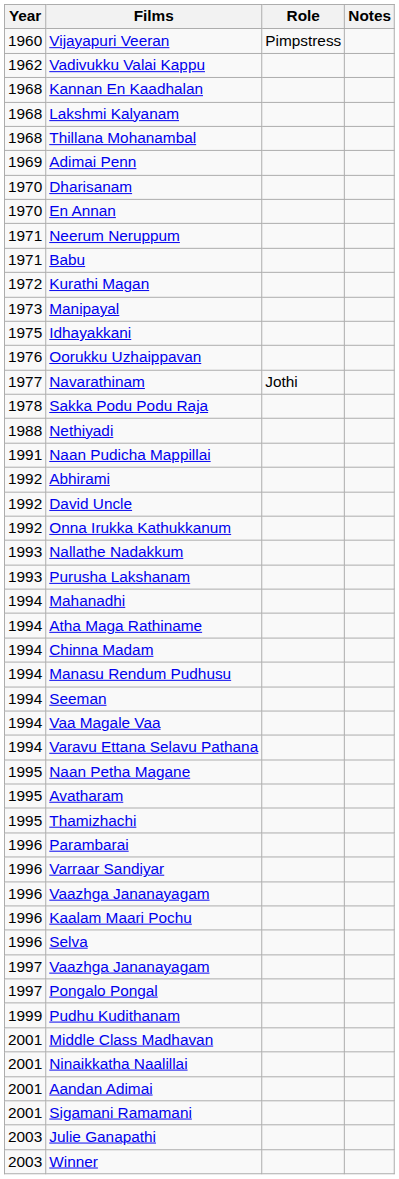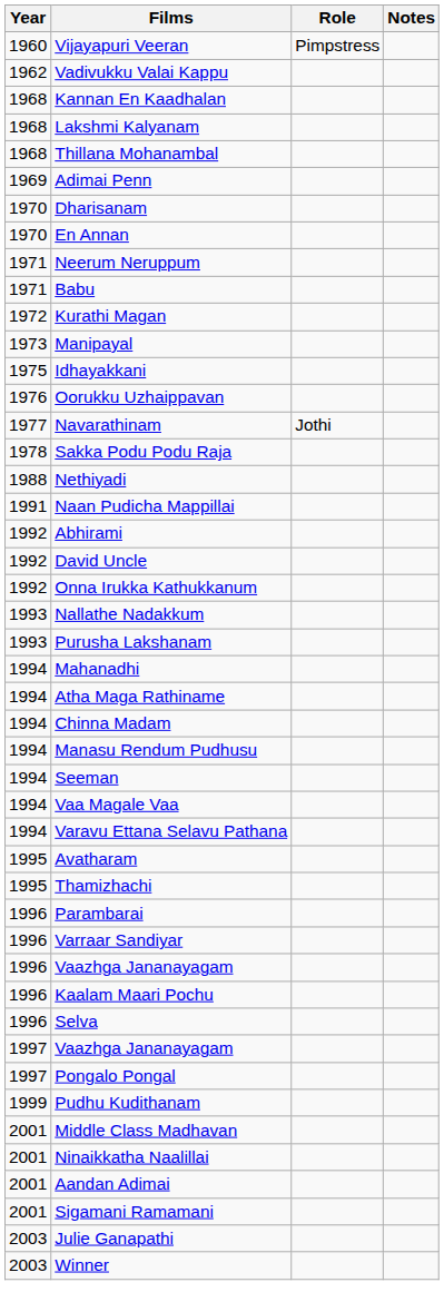- row: 1995 | Naan Petha Magane
